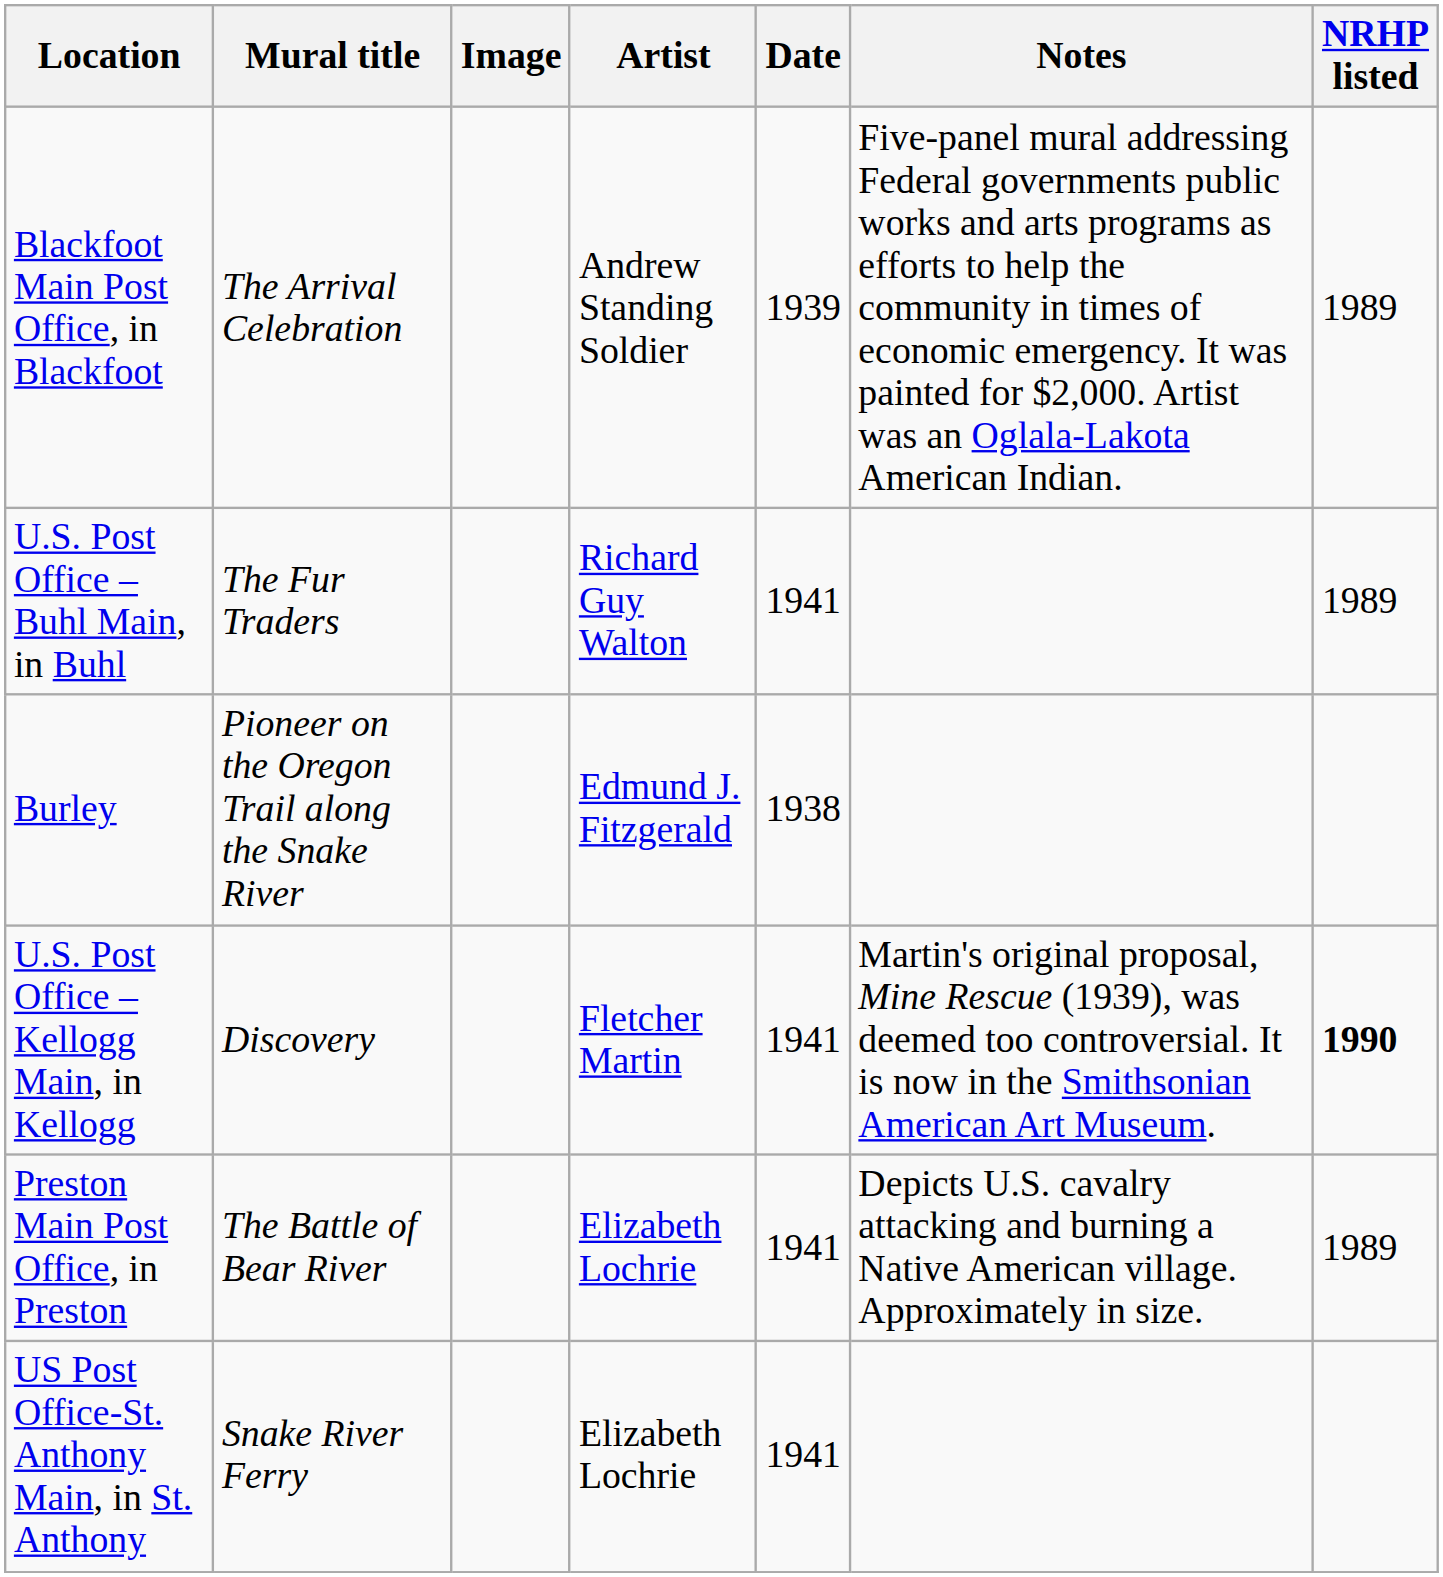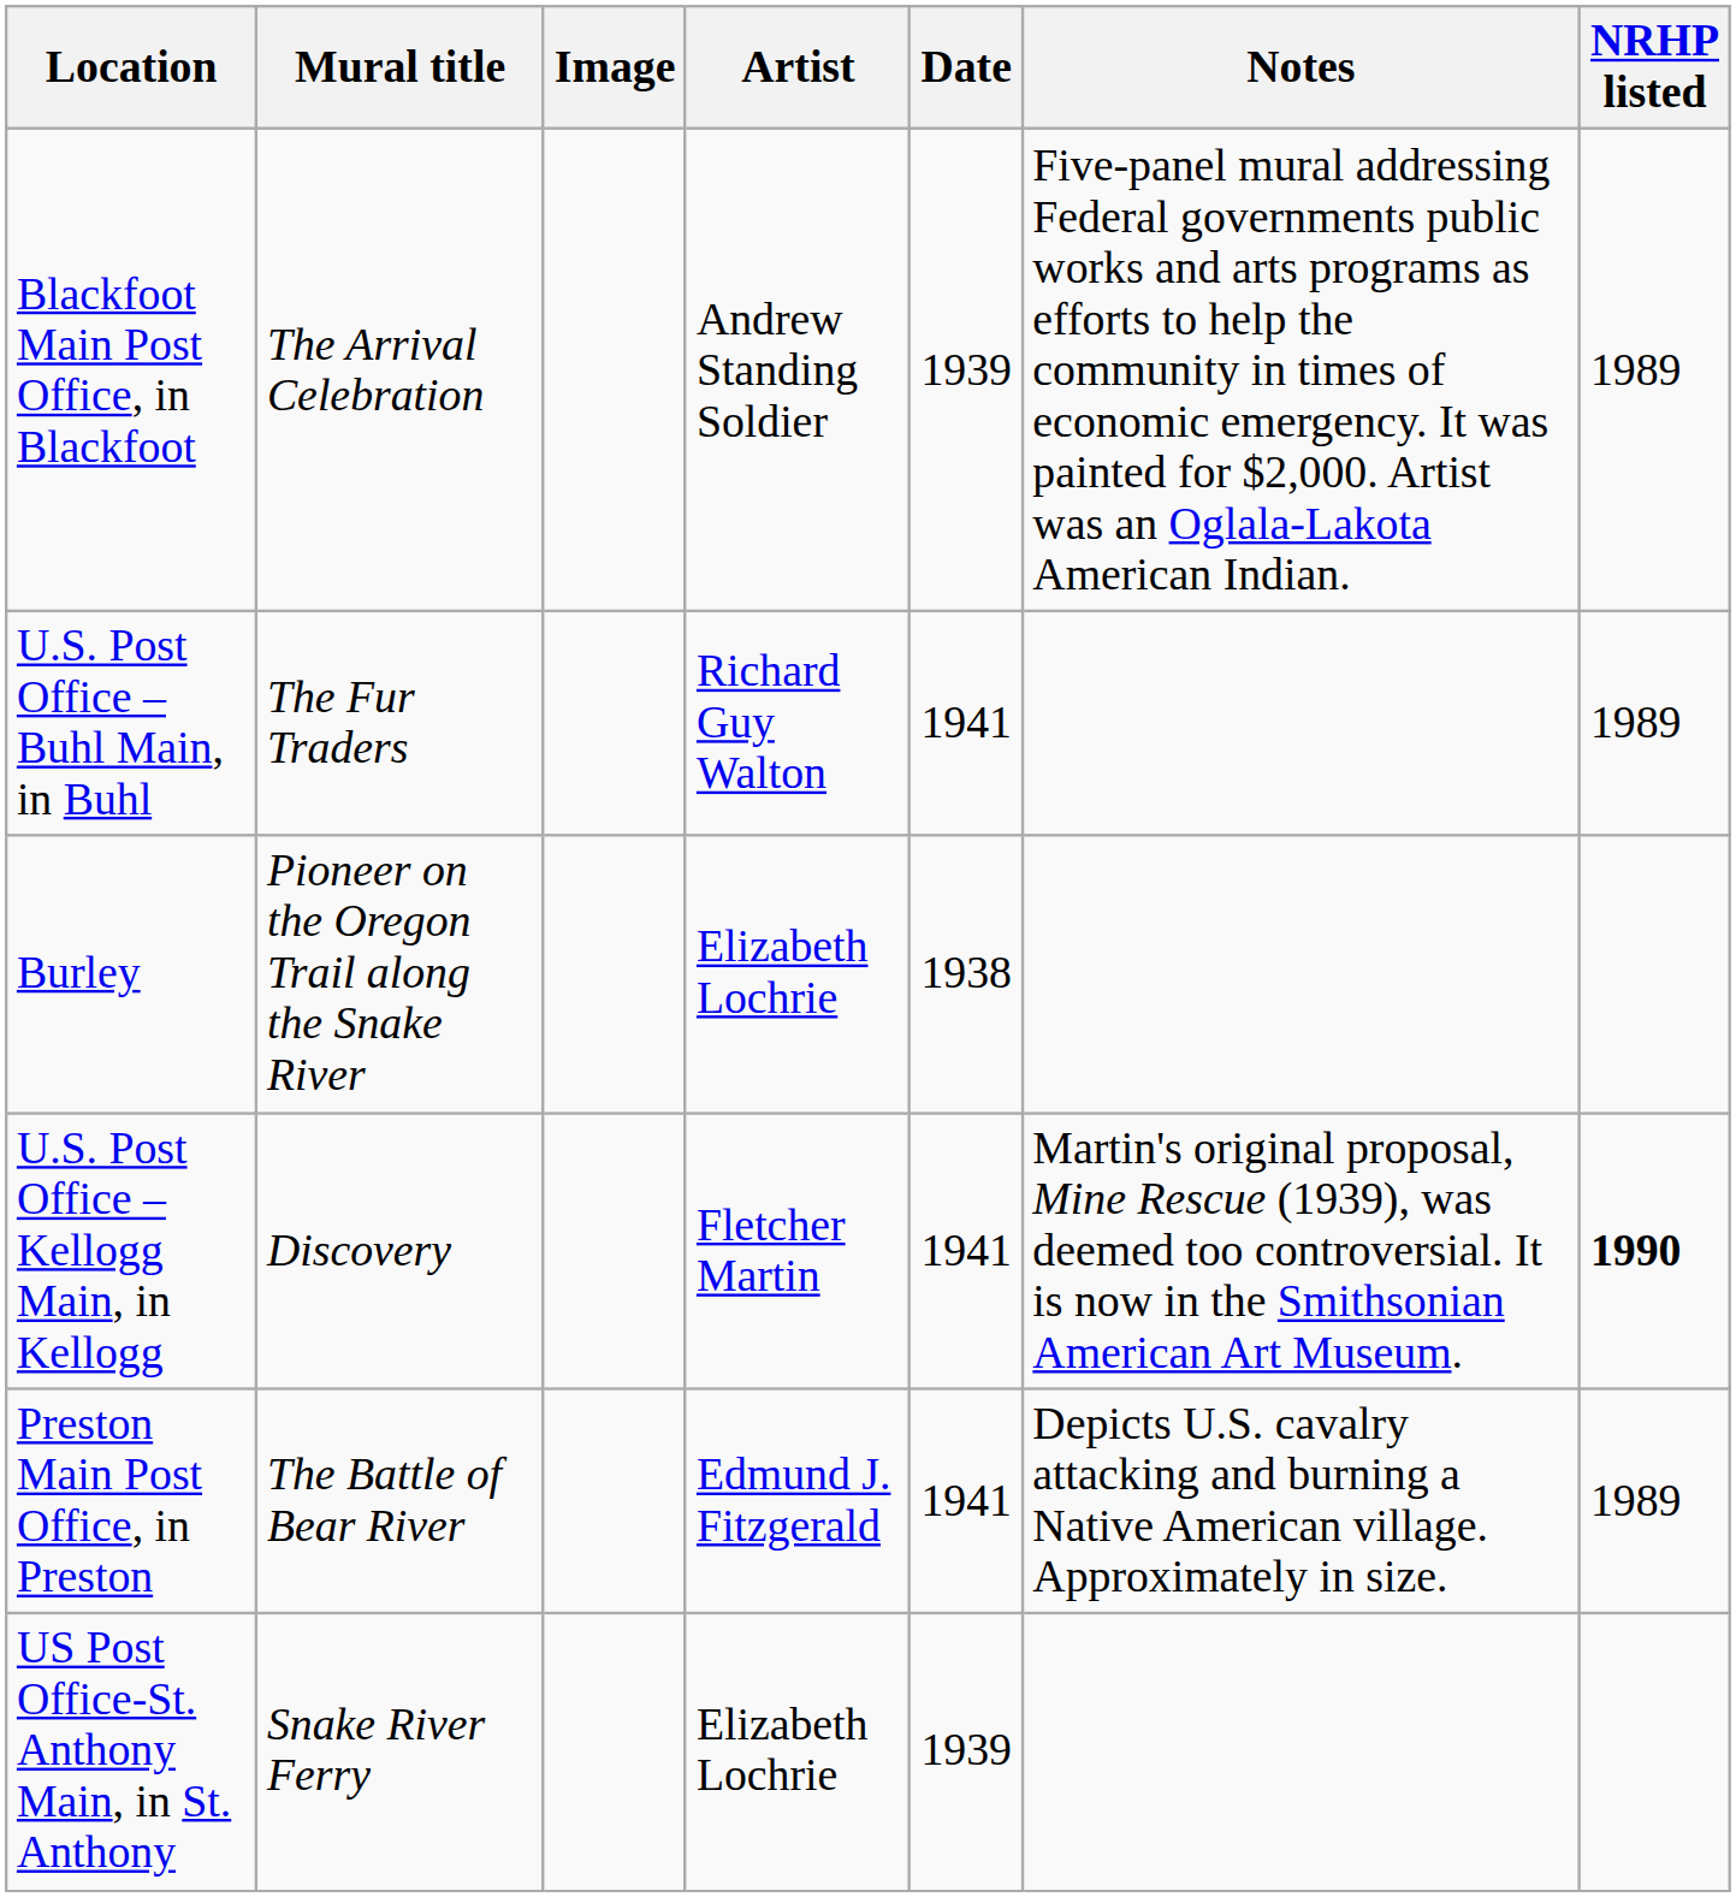Burley | Artist: Edmund J. Fitzgerald -> Elizabeth Lochrie
Preston Main Post Office, in Preston | Artist: Elizabeth Lochrie -> Edmund J. Fitzgerald
US Post Office-St. Anthony Main, in St. Anthony | Date: 1941 -> 1939
